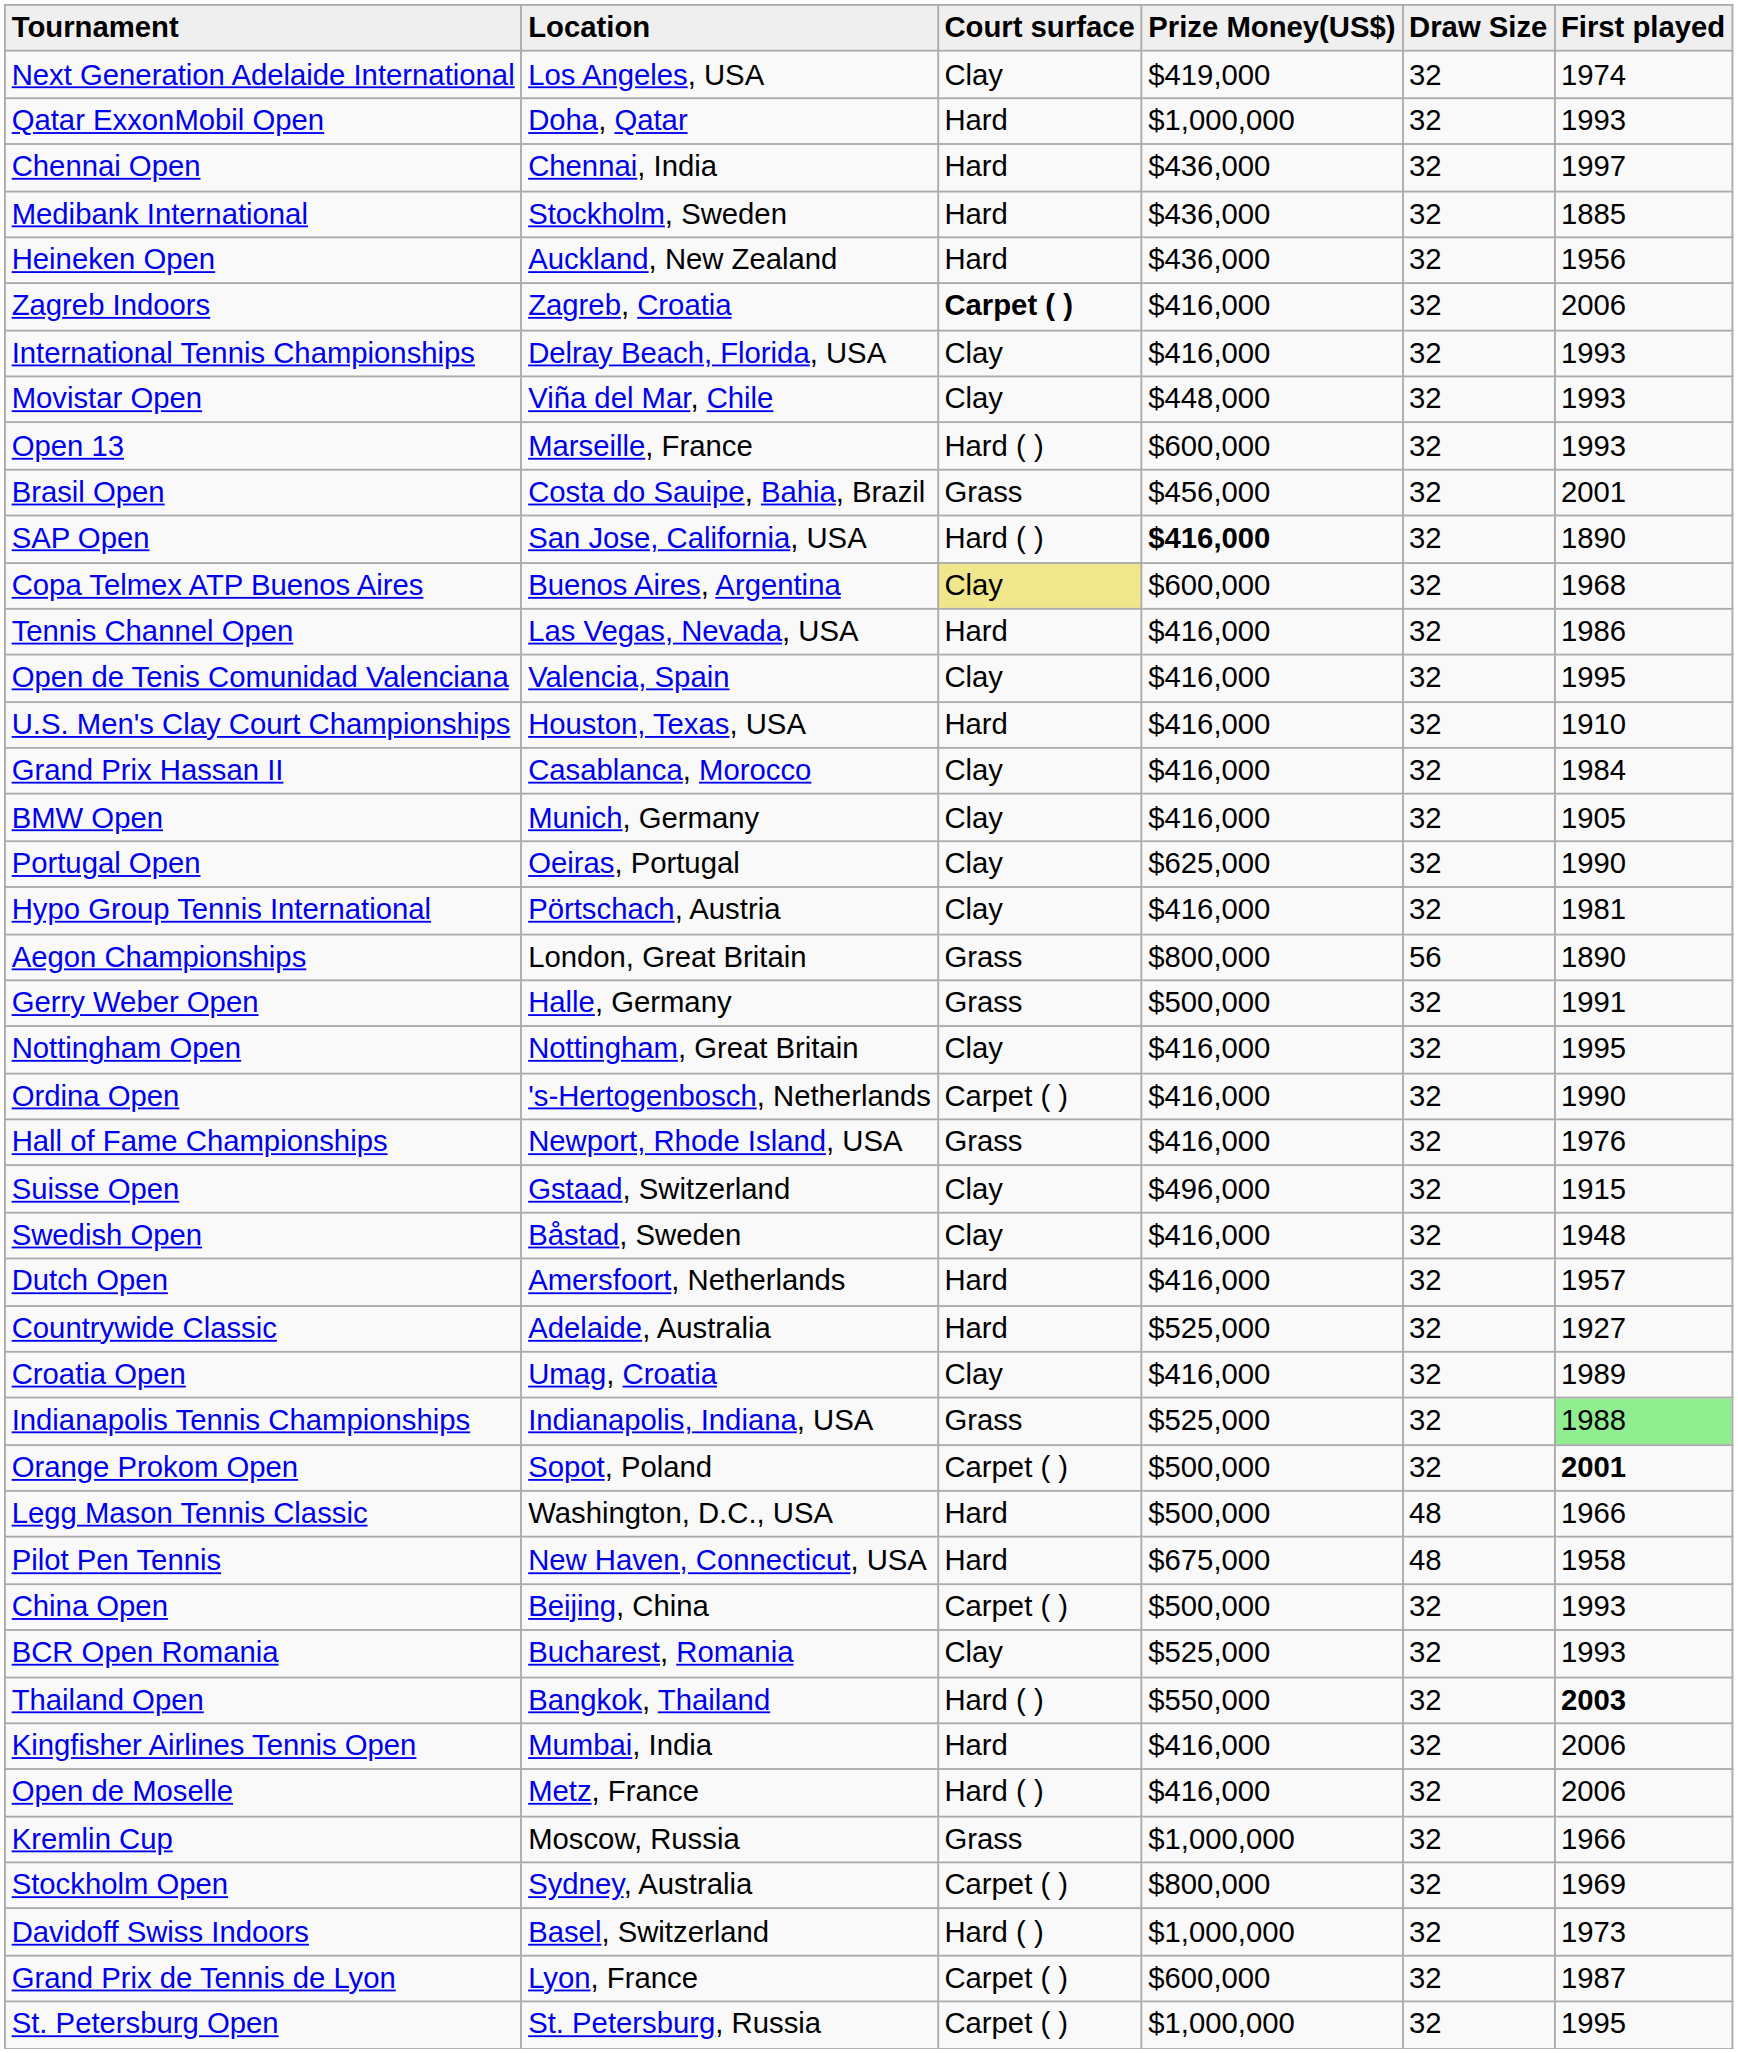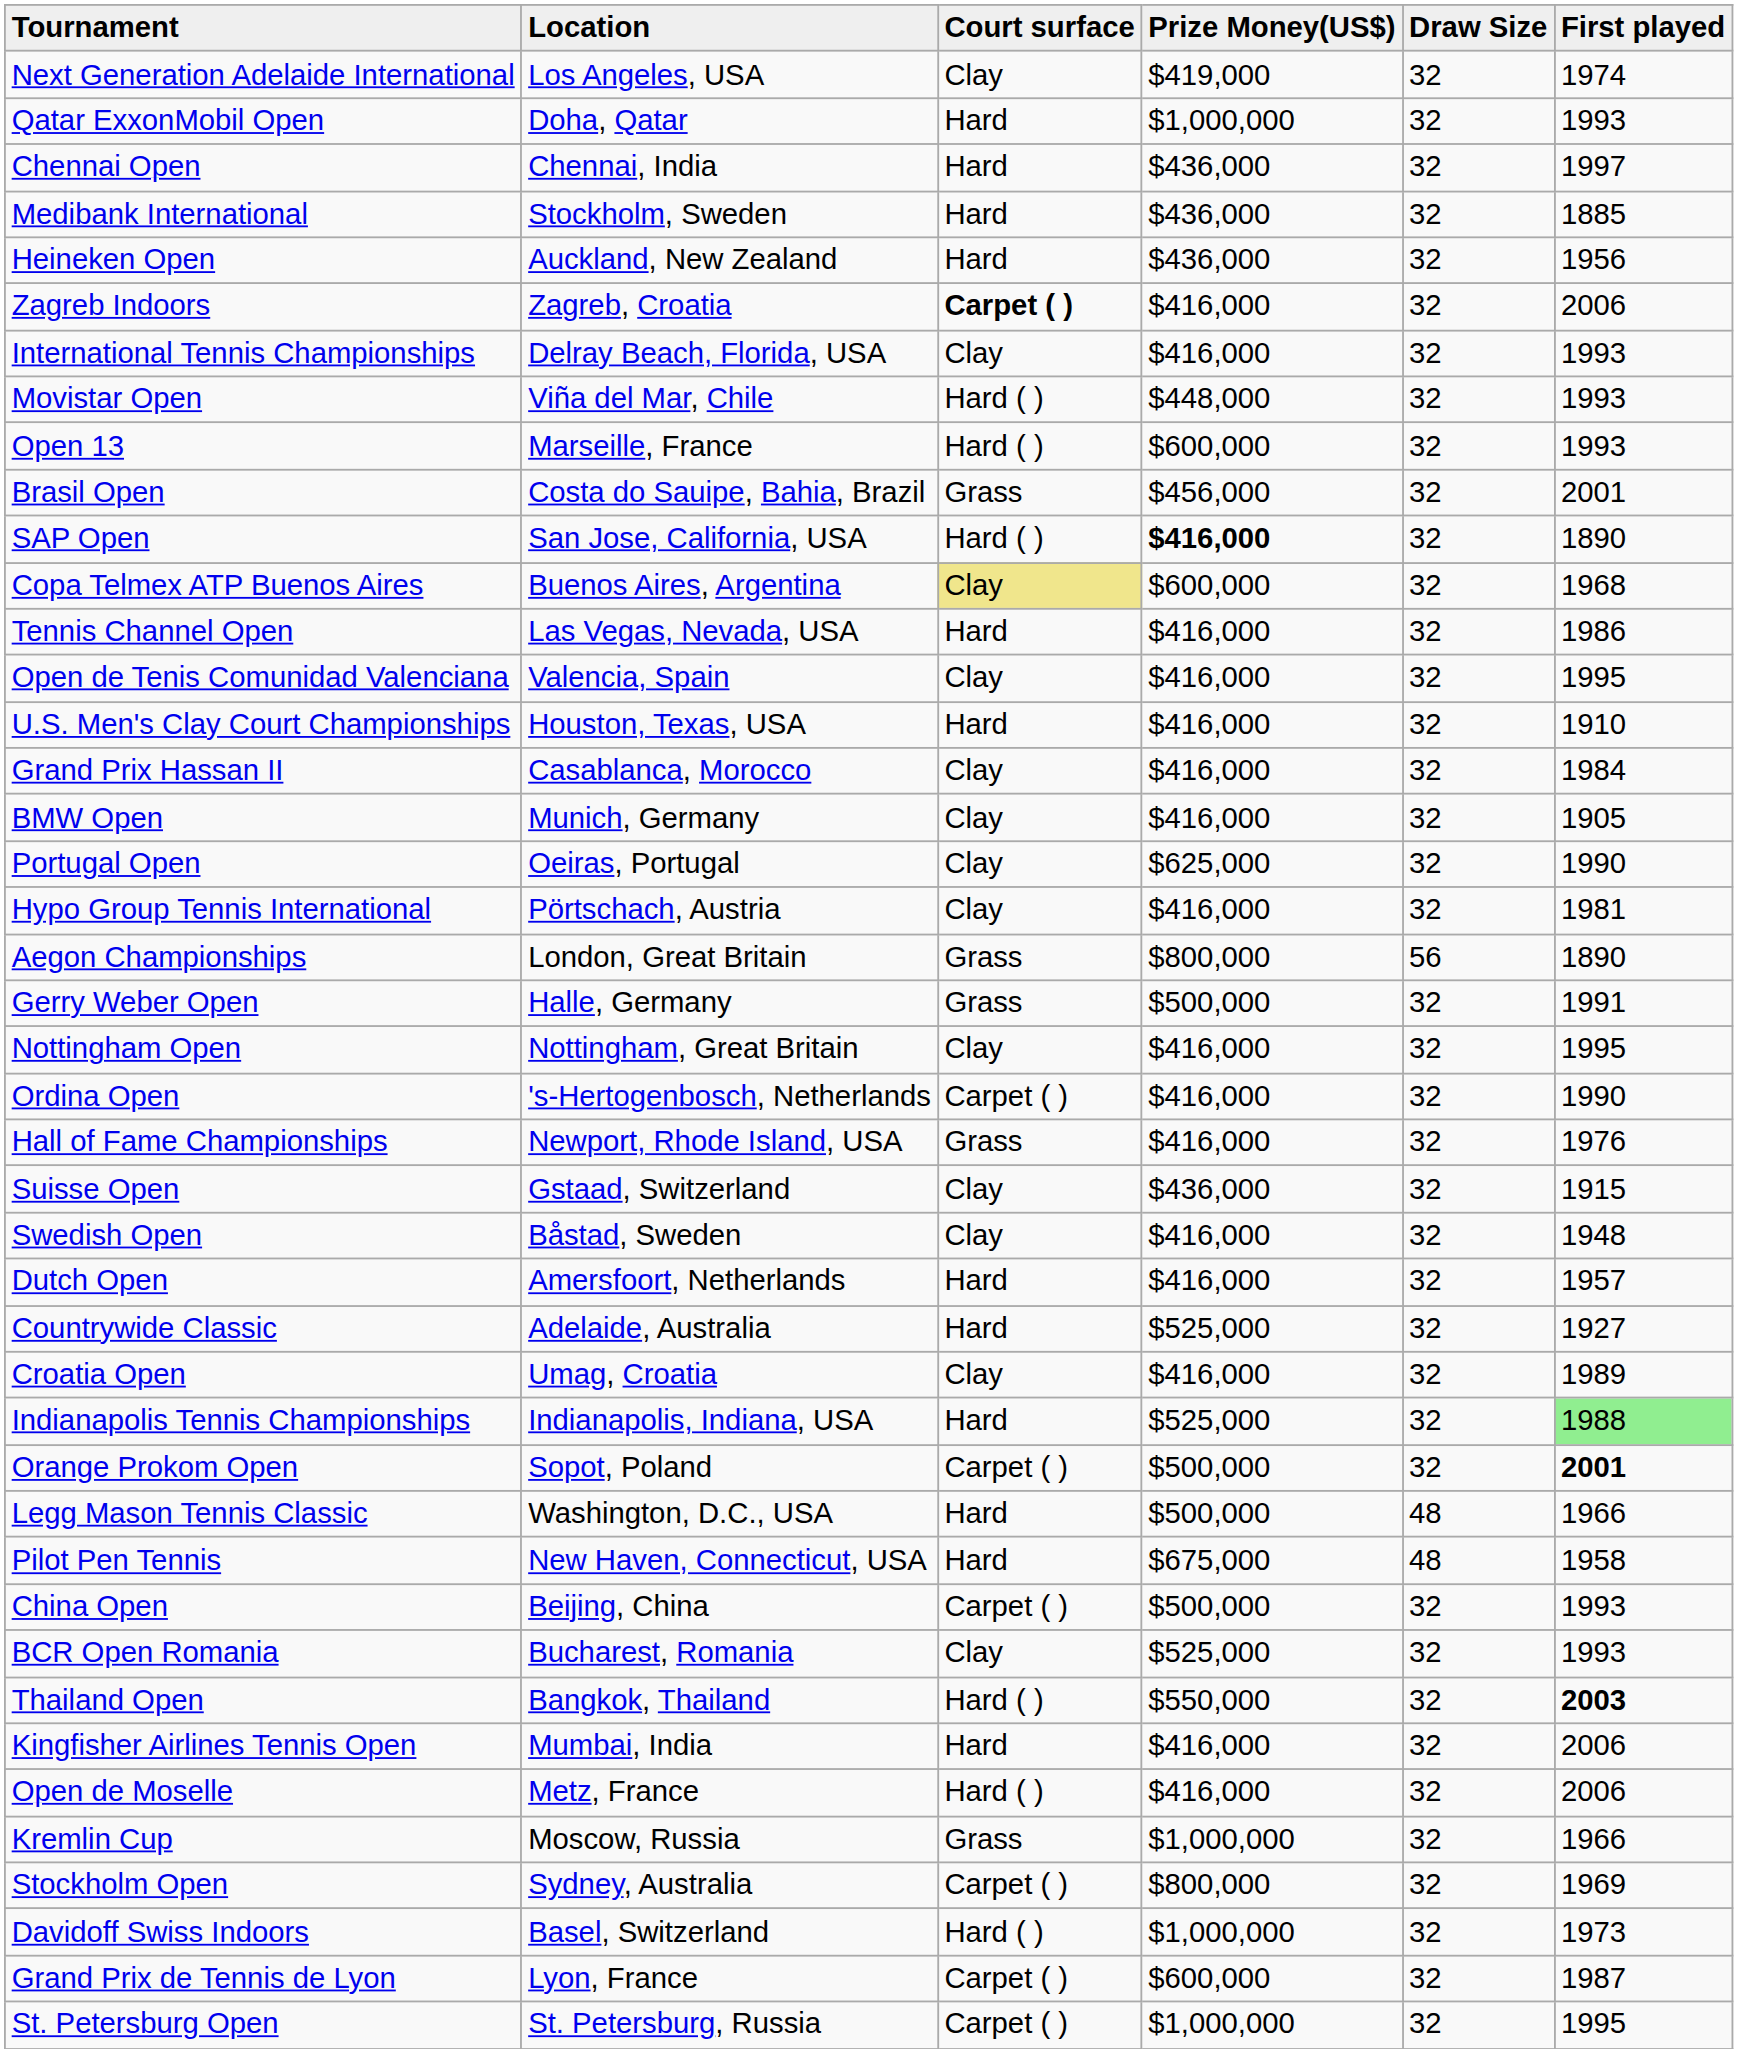Movistar Open | Court surface: Clay -> Hard ( )
Suisse Open | Prize Money(US$): $496,000 -> $436,000
Indianapolis Tennis Championships | Court surface: Grass -> Hard
